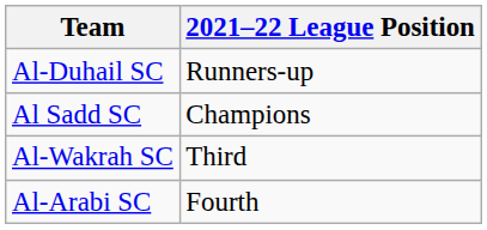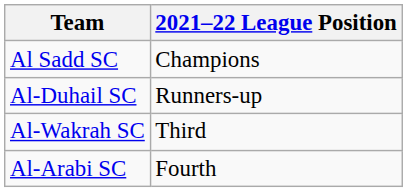rows swapped: Al Sadd SC <-> Al-Duhail SC
